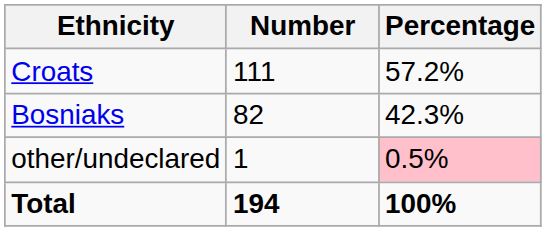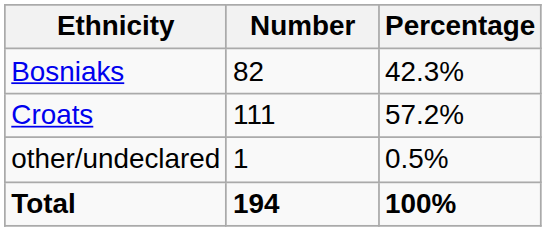rows swapped: Croats <-> Bosniaks
other/undeclared | Percentage: pink background -> no background
